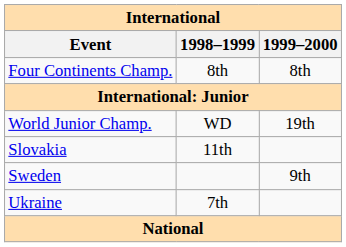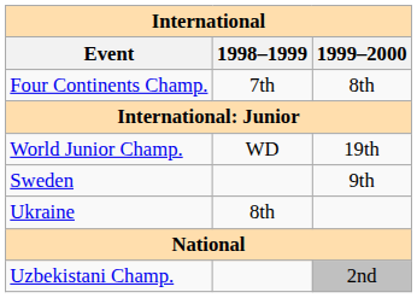Four Continents Champ. | 1998–1999: 8th -> 7th
- row: Slovakia | 11th
Ukraine | 1998–1999: 7th -> 8th
+ row: Uzbekistani Champ. | 2nd
